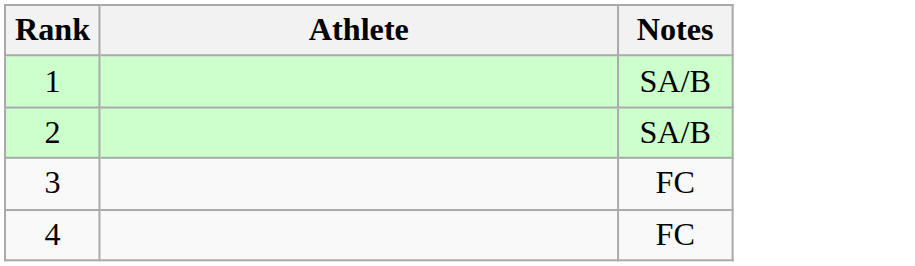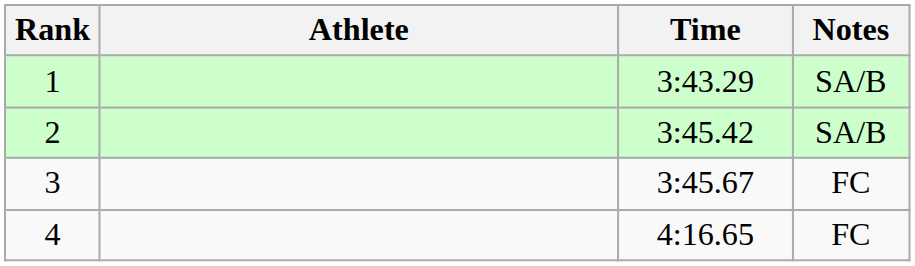+ column: Time | 3:43.29 | 3:45.42 | 3:45.67 | 4:16.65
